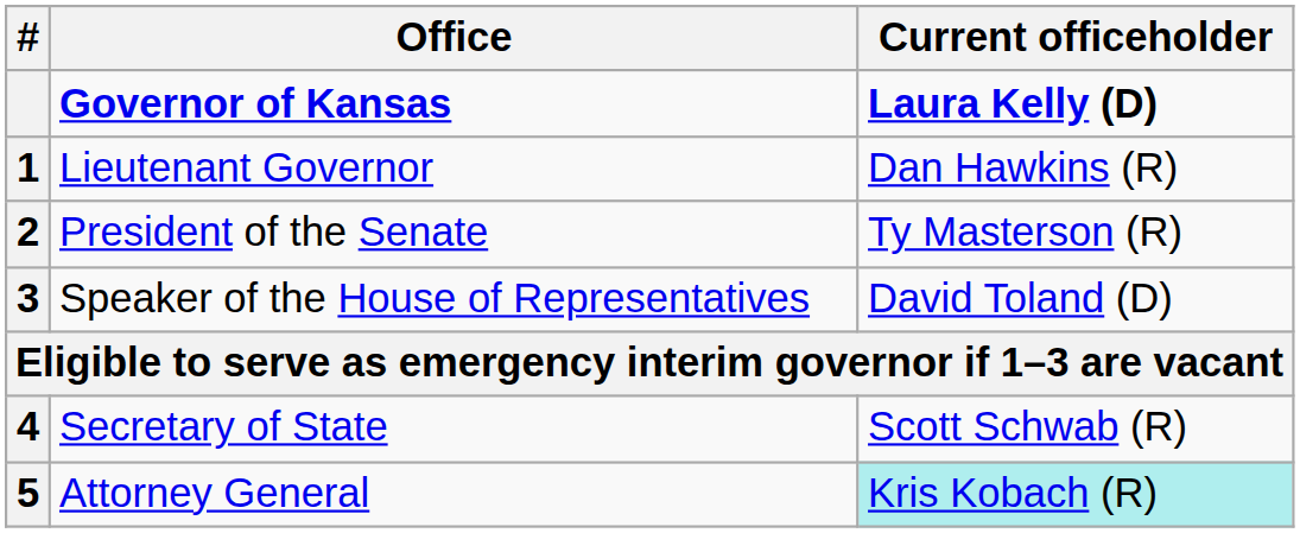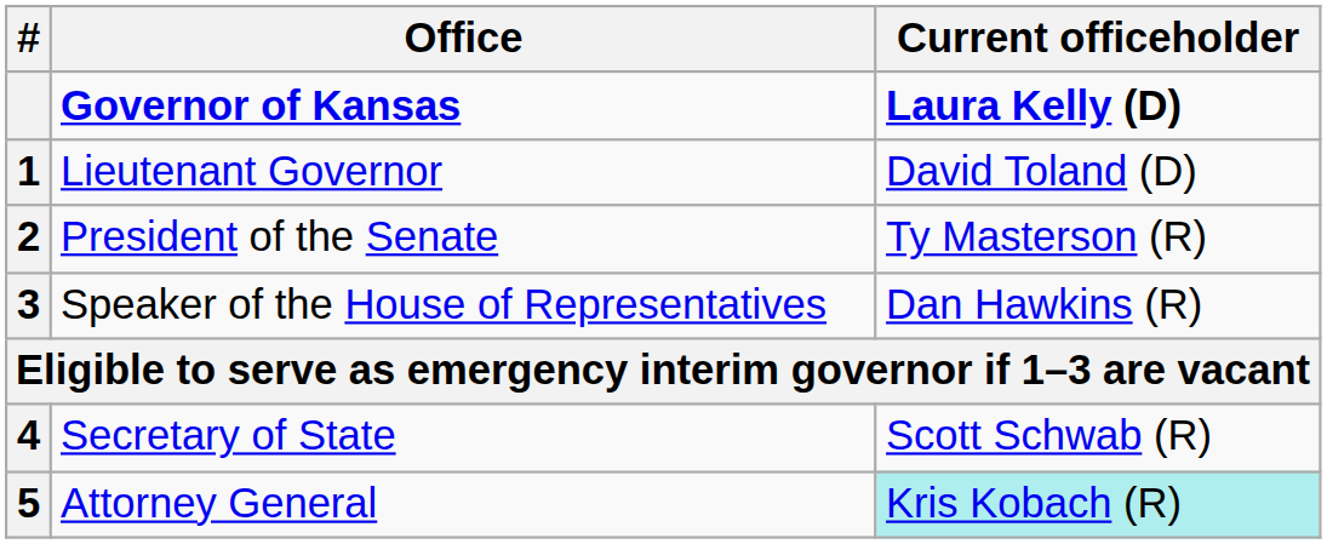Lieutenant Governor | Current officeholder: Dan Hawkins (R) -> David Toland (D)
Speaker of the House of Representatives | Current officeholder: David Toland (D) -> Dan Hawkins (R)
